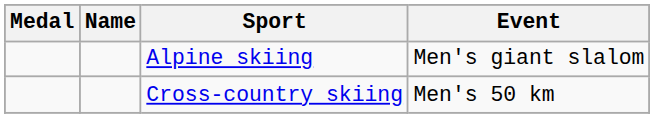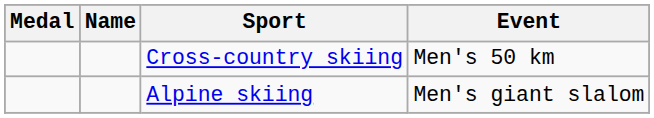rows swapped: Alpine skiing <-> Cross-country skiing
